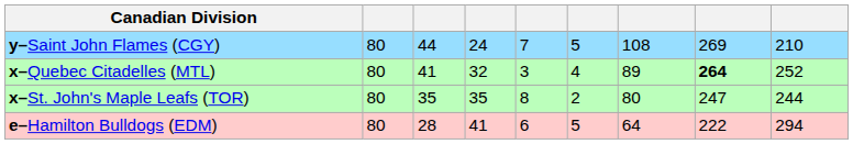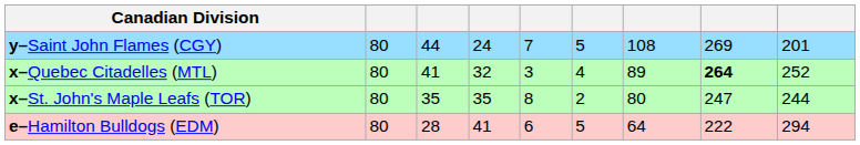y–Saint John Flames (CGY) | column 9: 210 -> 201
